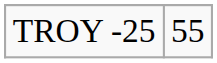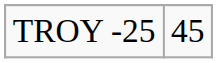TROY -25 | column 2: 55 -> 45
